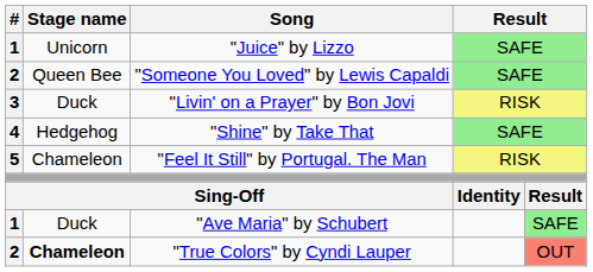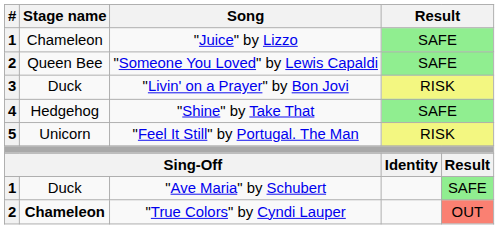"Juice" by Lizzo | Stage name: Unicorn -> Chameleon
"Feel It Still" by Portugal. The Man | Stage name: Chameleon -> Unicorn
